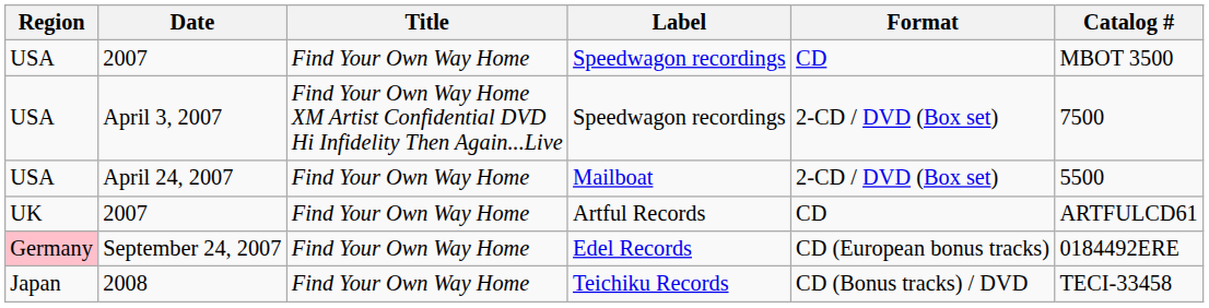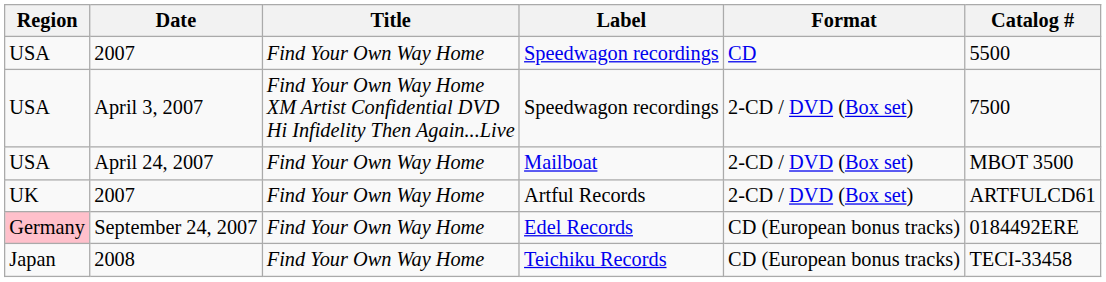2007 / Speedwagon recordings | Catalog #: MBOT 3500 -> 5500
April 24, 2007 | Catalog #: 5500 -> MBOT 3500
2007 / Artful Records | Format: CD -> 2-CD / DVD (Box set)
2008 | Format: CD (Bonus tracks) / DVD -> CD (European bonus tracks)
